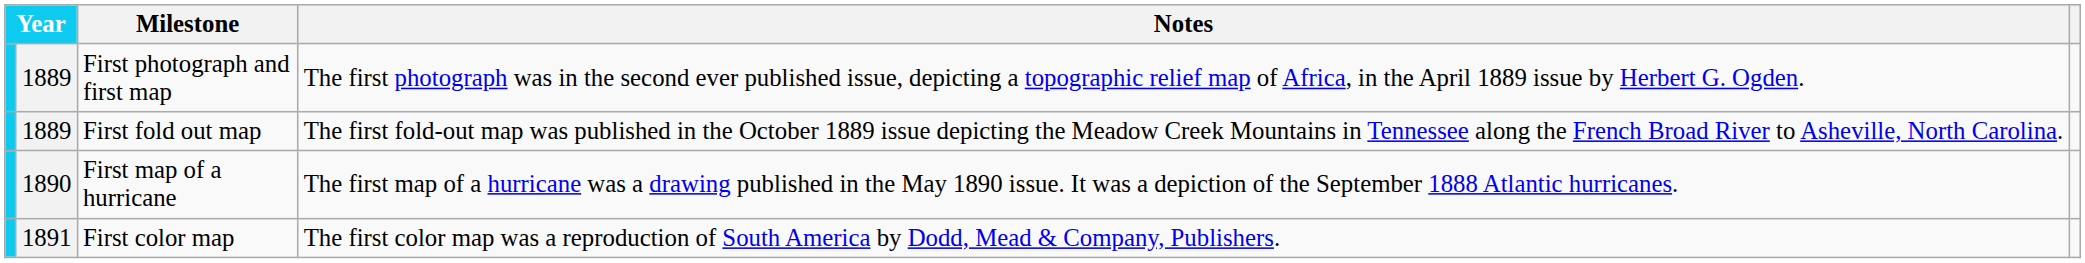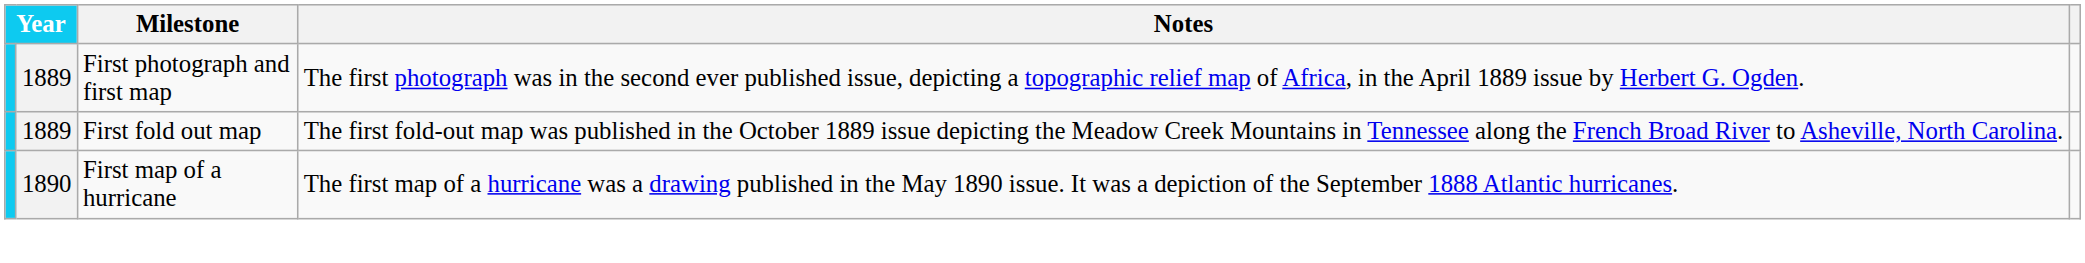- row: 1891 | First color map | The first color map was a reproduction of South America by Dodd, Mead & Company, Publishers.
